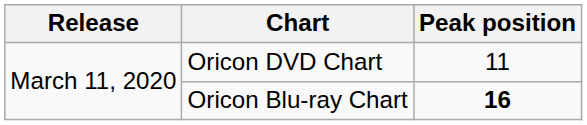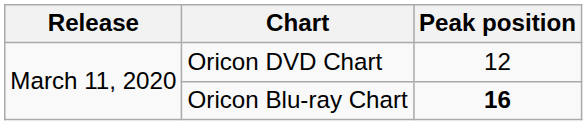Oricon DVD Chart | Peak position: 11 -> 12
